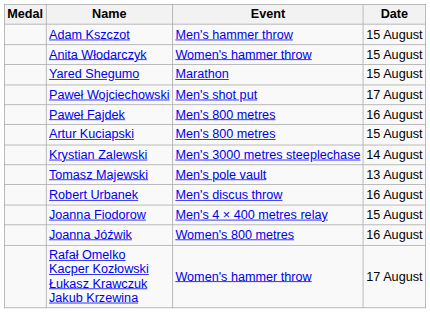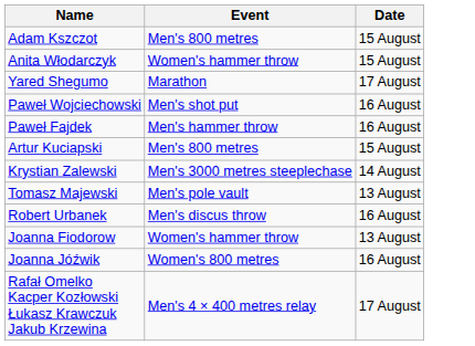- column: Medal
Adam Kszczot | Event: Men's hammer throw -> Men's 800 metres
Yared Shegumo | Date: 15 August -> 17 August
Paweł Wojciechowski | Date: 17 August -> 16 August
Paweł Fajdek | Event: Men's 800 metres -> Men's hammer throw
Joanna Fiodorow | Event: Men's 4 × 400 metres relay -> Women's hammer throw
Joanna Fiodorow | Date: 15 August -> 13 August
Rafał Omelko Kacper Kozłowski Łukasz Krawczuk Jakub Krzewina | Event: Women's hammer throw -> Men's 4 × 400 metres relay
